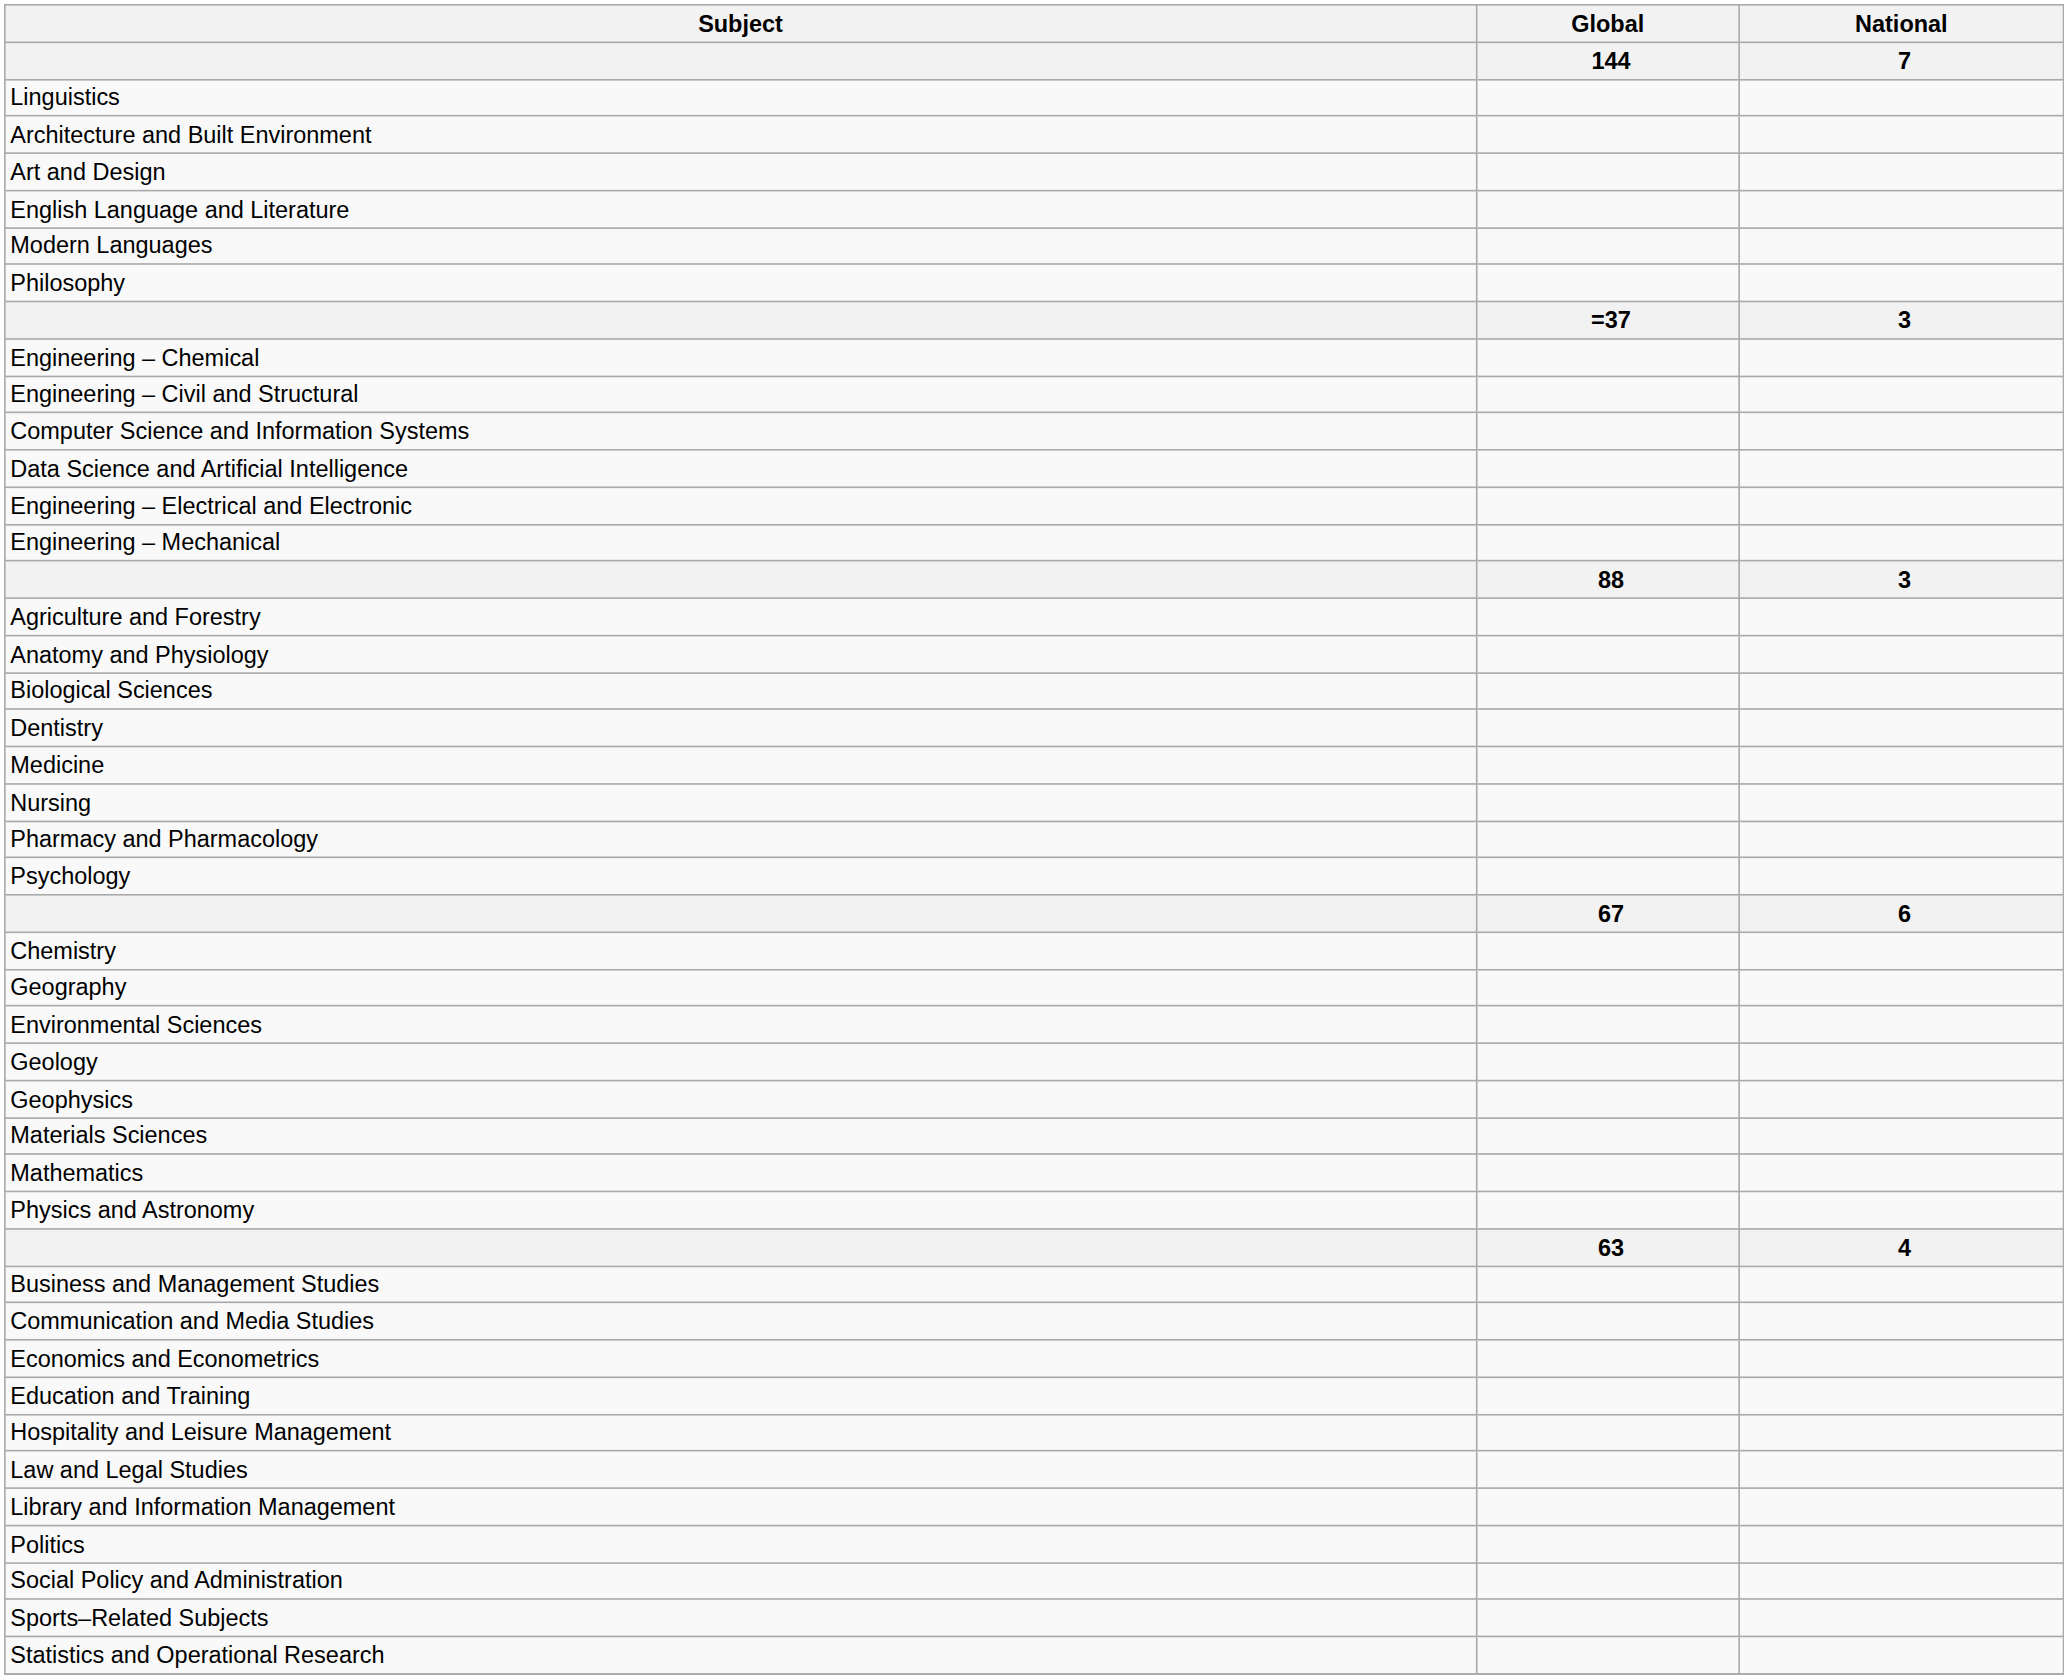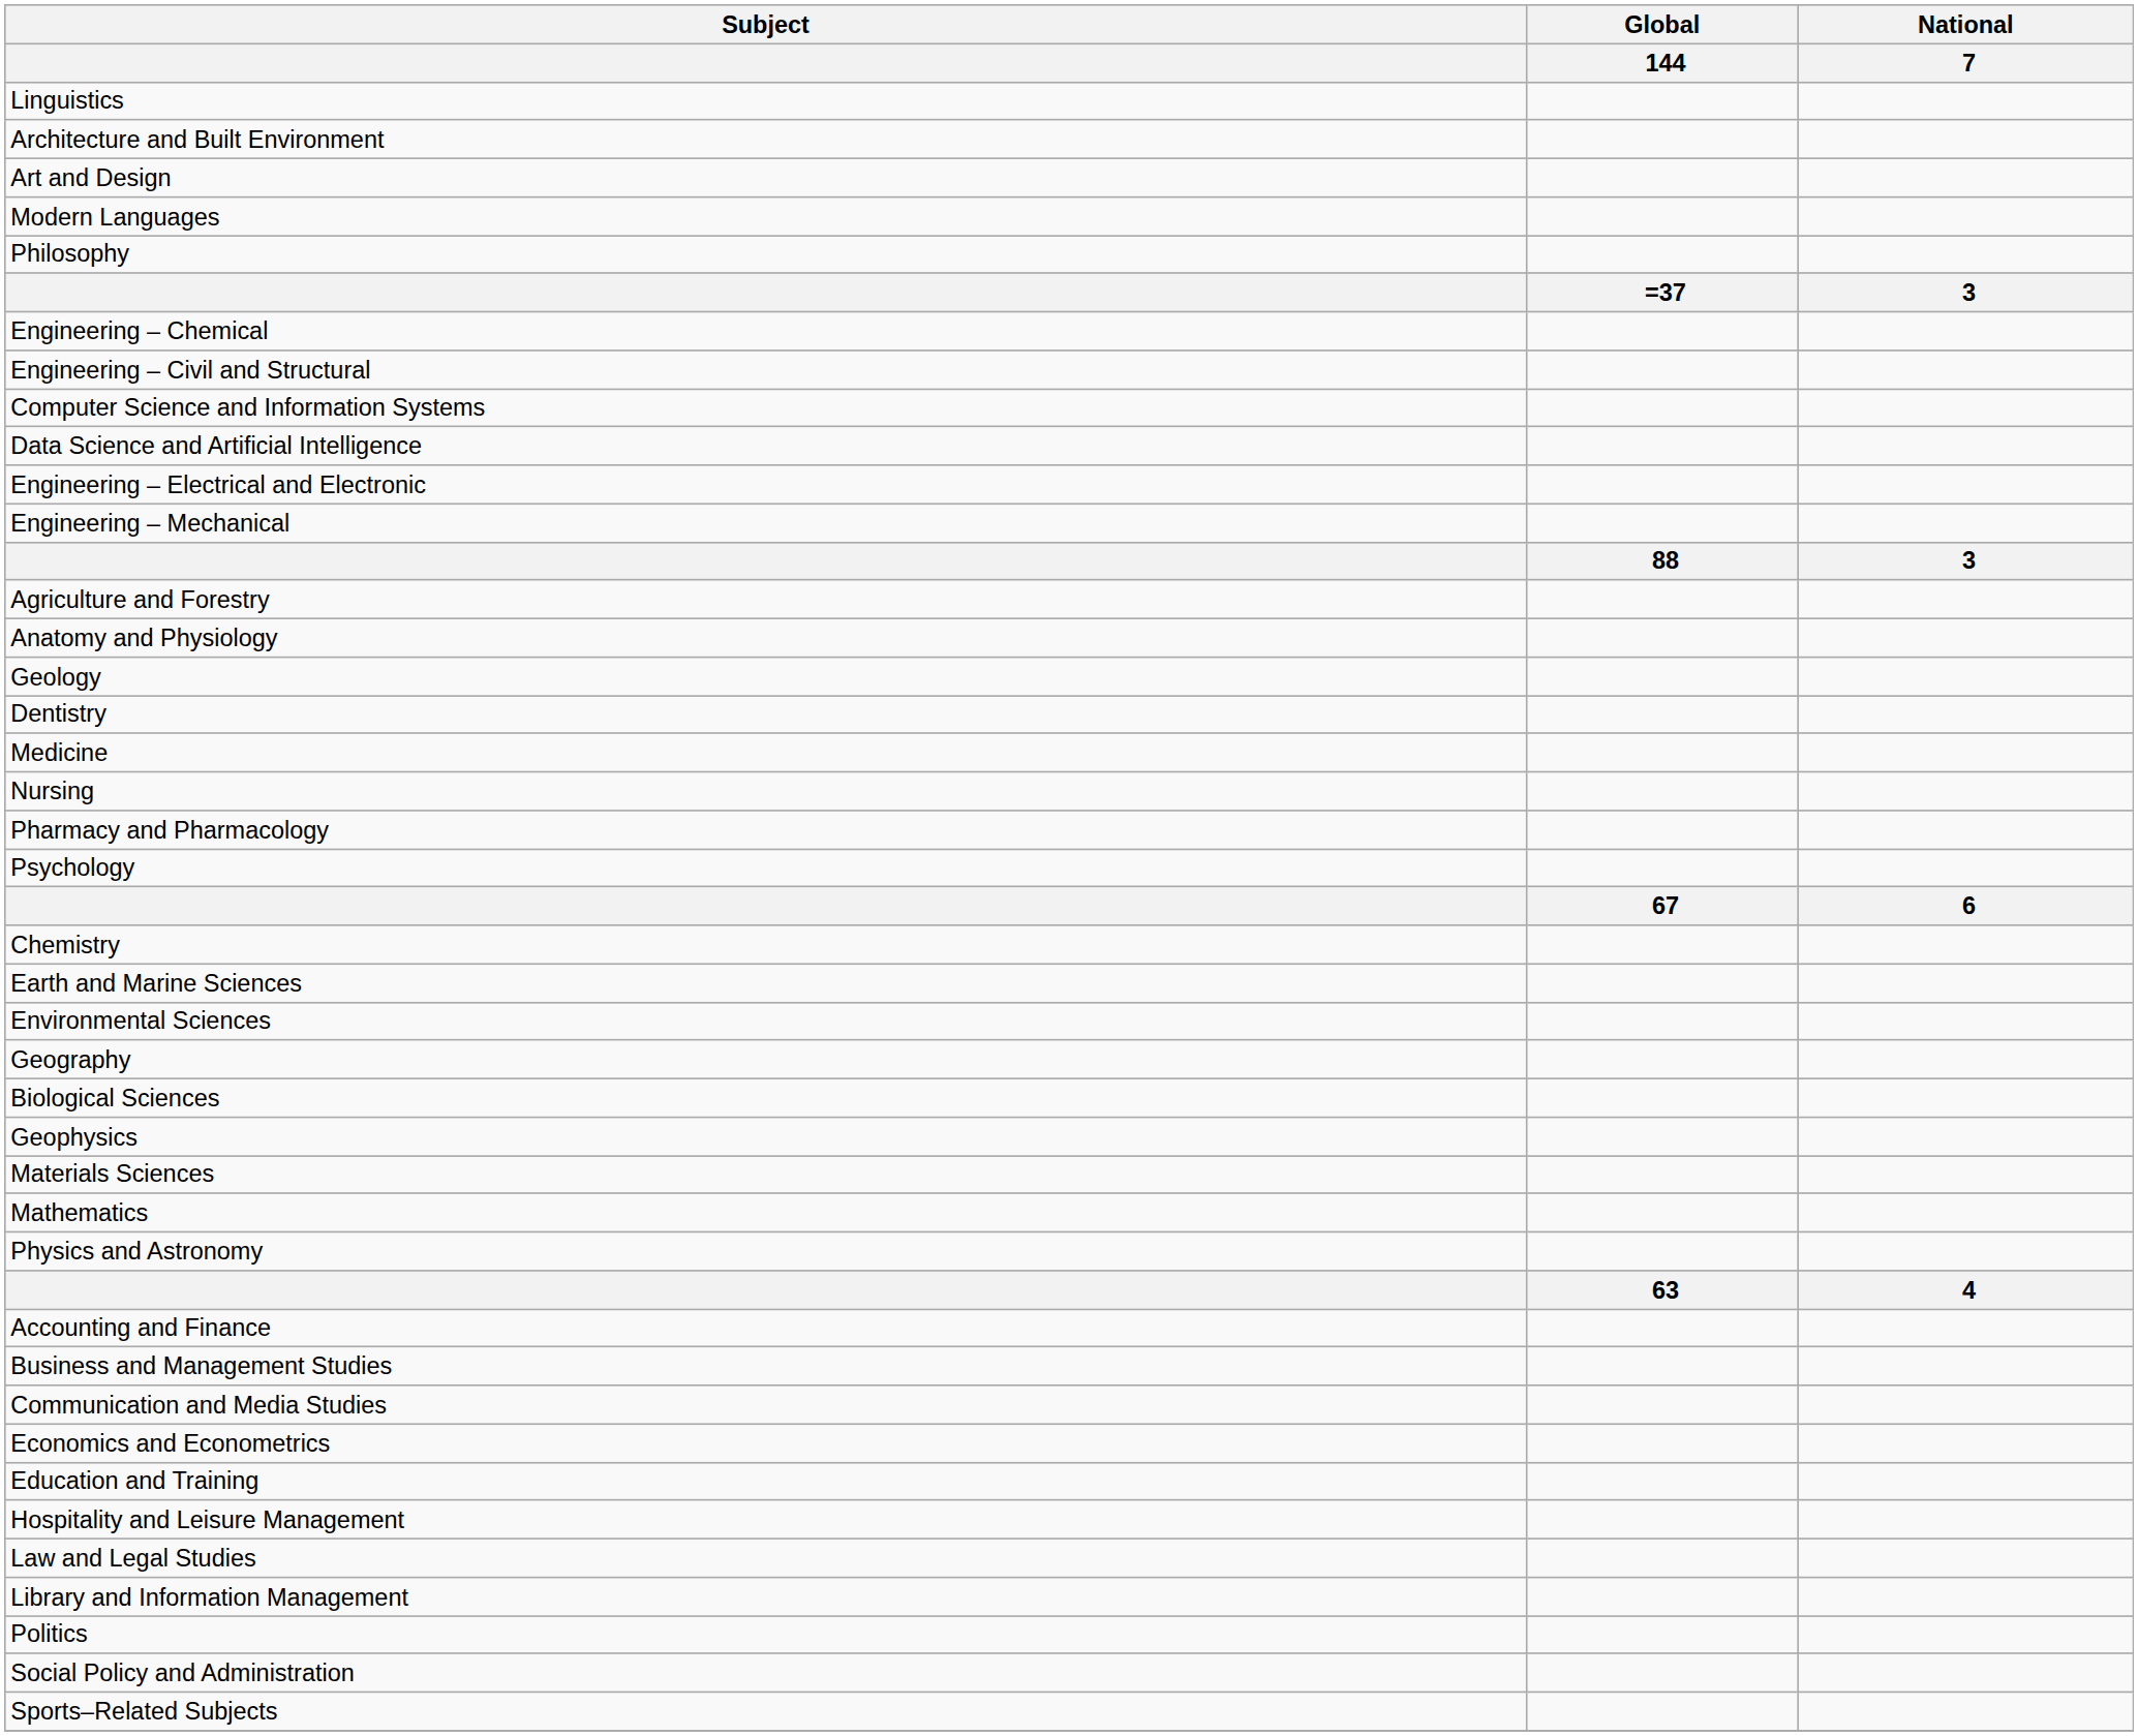- row: English Language and Literature
rows swapped: Biological Sciences <-> Geology
+ row: Earth and Marine Sciences
rows swapped: Environmental Sciences <-> Geography
+ row: Accounting and Finance
- row: Statistics and Operational Research
